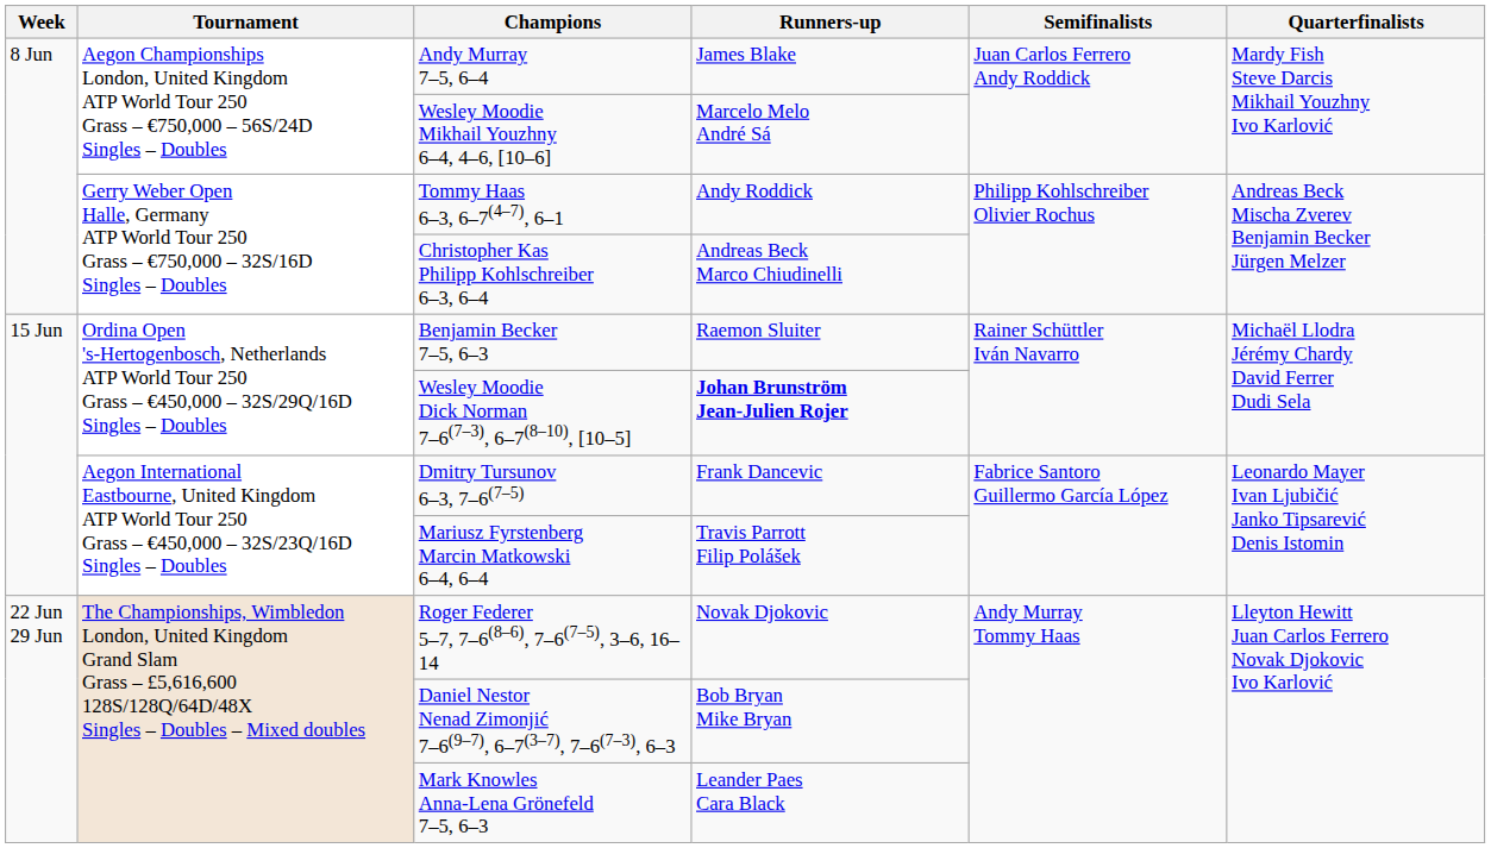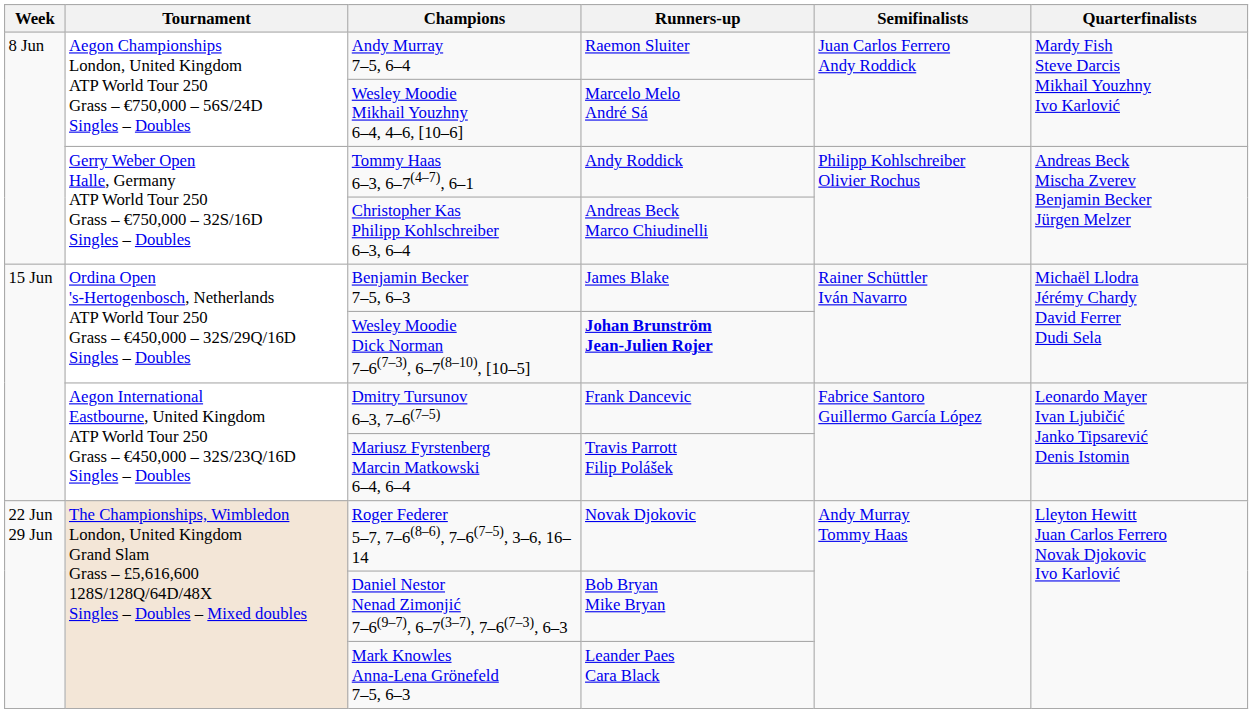Andy Murray 7–5, 6–4 | Runners-up: James Blake -> Raemon Sluiter
Benjamin Becker 7–5, 6–3 | Runners-up: Raemon Sluiter -> James Blake
